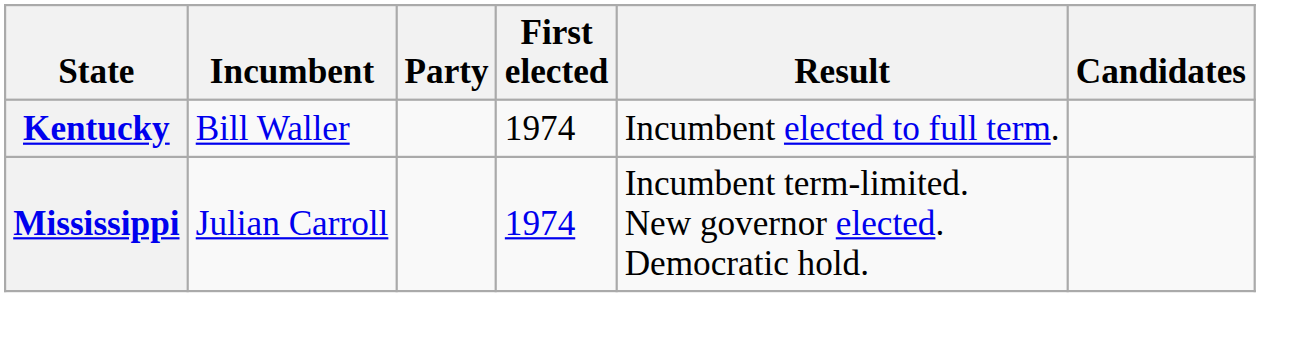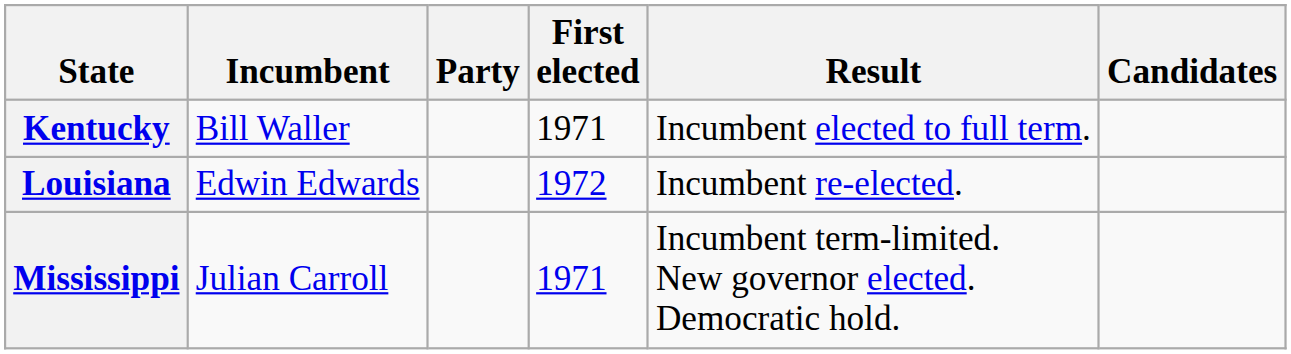Kentucky | First elected: 1974 -> 1971
+ row: Louisiana | Edwin Edwards | 1972 | Incumbent re-elected.
Mississippi | First elected: 1974 -> 1971
